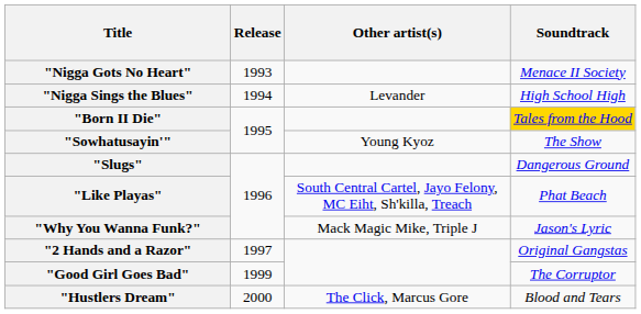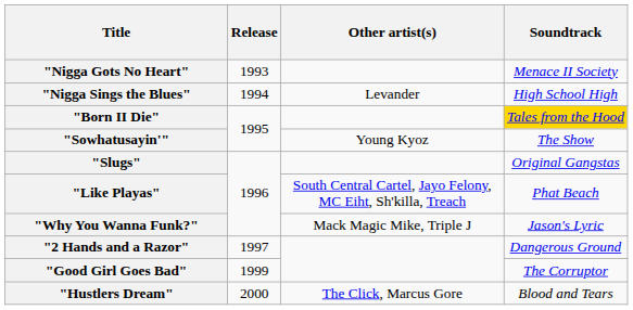"Slugs" | Soundtrack: Dangerous Ground -> Original Gangstas
"2 Hands and a Razor" | Soundtrack: Original Gangstas -> Dangerous Ground
